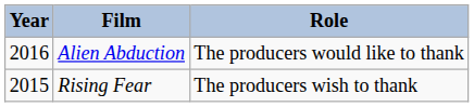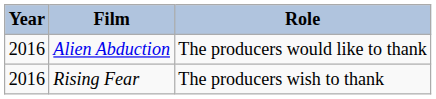Rising Fear | Year: 2015 -> 2016
